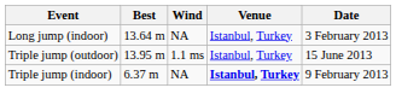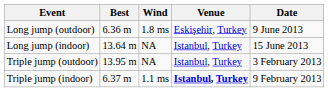+ row: Long jump (outdoor) | 6.36 m | 1.8 ms | Eskişehir, Turkey | 9 June 2013
Long jump (indoor) | Date: 3 February 2013 -> 15 June 2013
Triple jump (outdoor) | Wind: 1.1 ms -> NA
Triple jump (outdoor) | Date: 15 June 2013 -> 3 February 2013
Triple jump (indoor) | Wind: NA -> 1.1 ms
